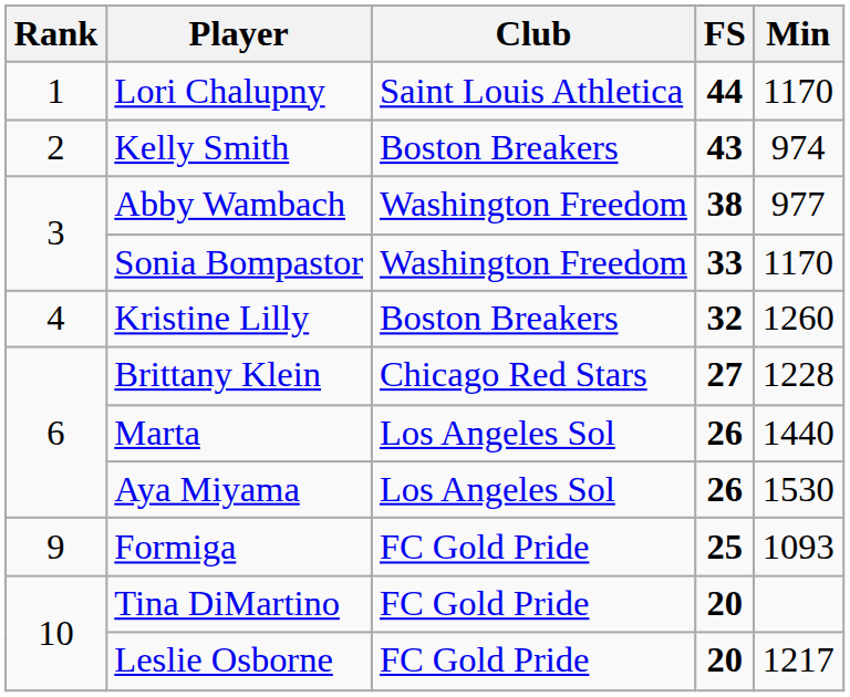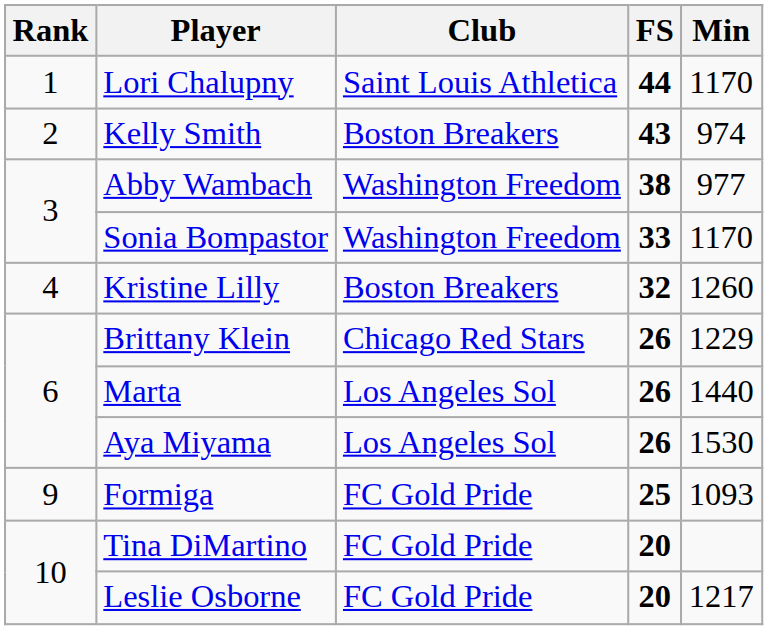Brittany Klein | FS: 27 -> 26
Brittany Klein | Min: 1228 -> 1229
